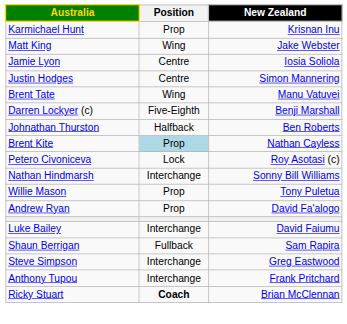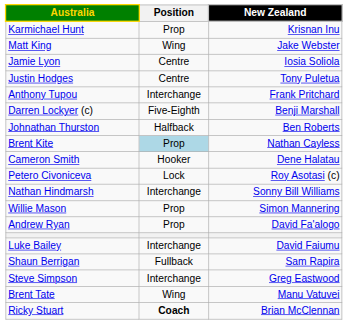Justin Hodges | New Zealand: Simon Mannering -> Tony Puletua
rows swapped: Brent Tate <-> Anthony Tupou
+ row: Cameron Smith | Hooker | Dene Halatau
Willie Mason | New Zealand: Tony Puletua -> Simon Mannering
